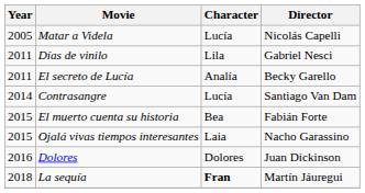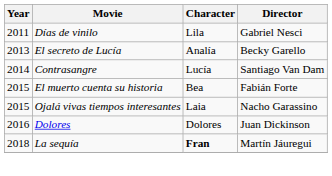- row: 2005 | Matar a Videla | Lucía | Nicolás Capelli
El secreto de Lucía | Year: 2011 -> 2013
